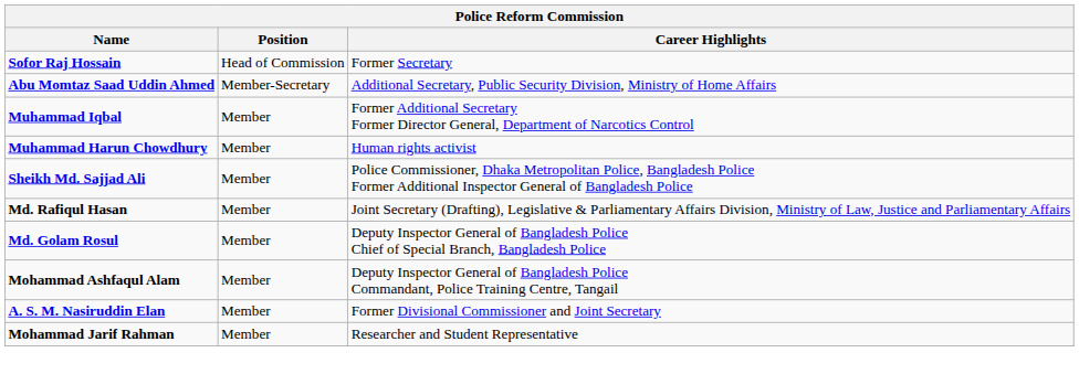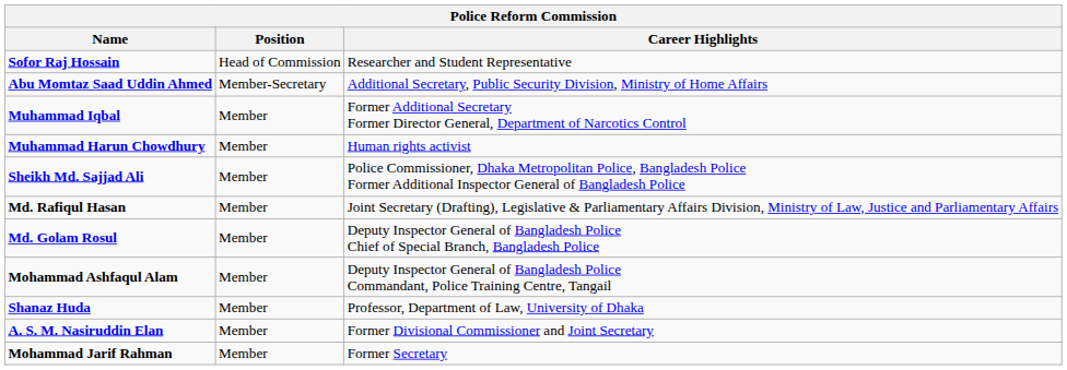Sofor Raj Hossain | Career Highlights: Former Secretary -> Researcher and Student Representative
+ row: Shanaz Huda | Member | Professor, Department of Law, University of Dhaka
Mohammad Jarif Rahman | Career Highlights: Researcher and Student Representative -> Former Secretary
